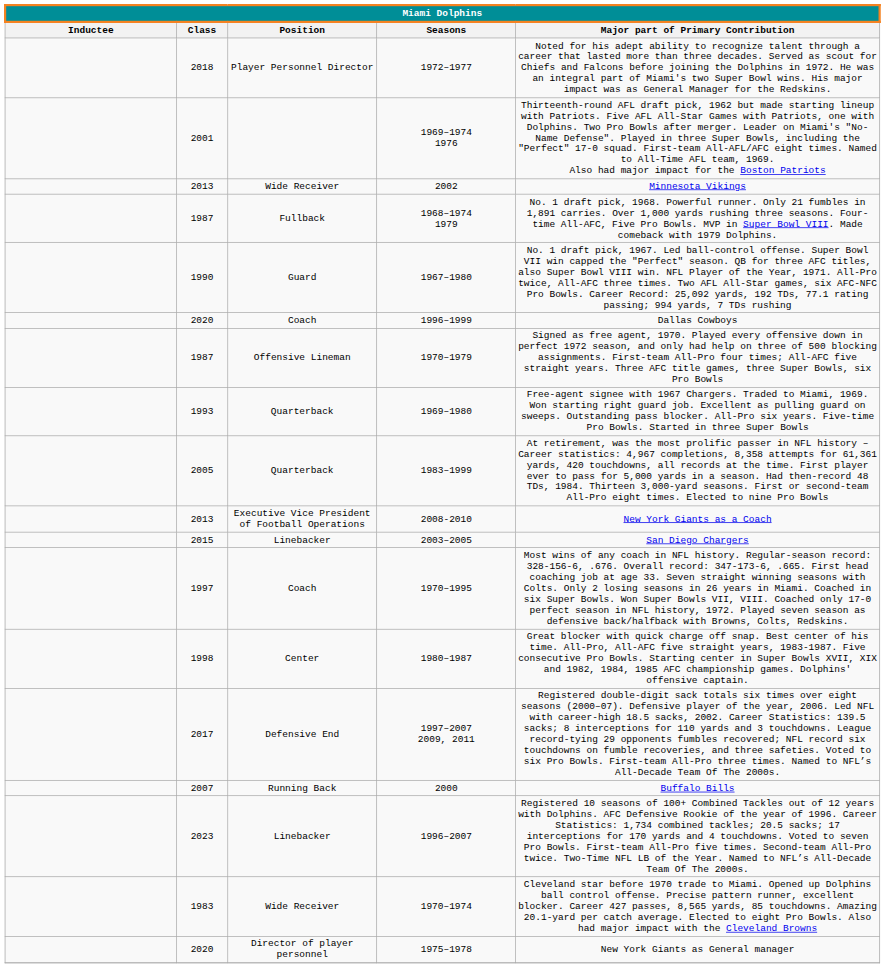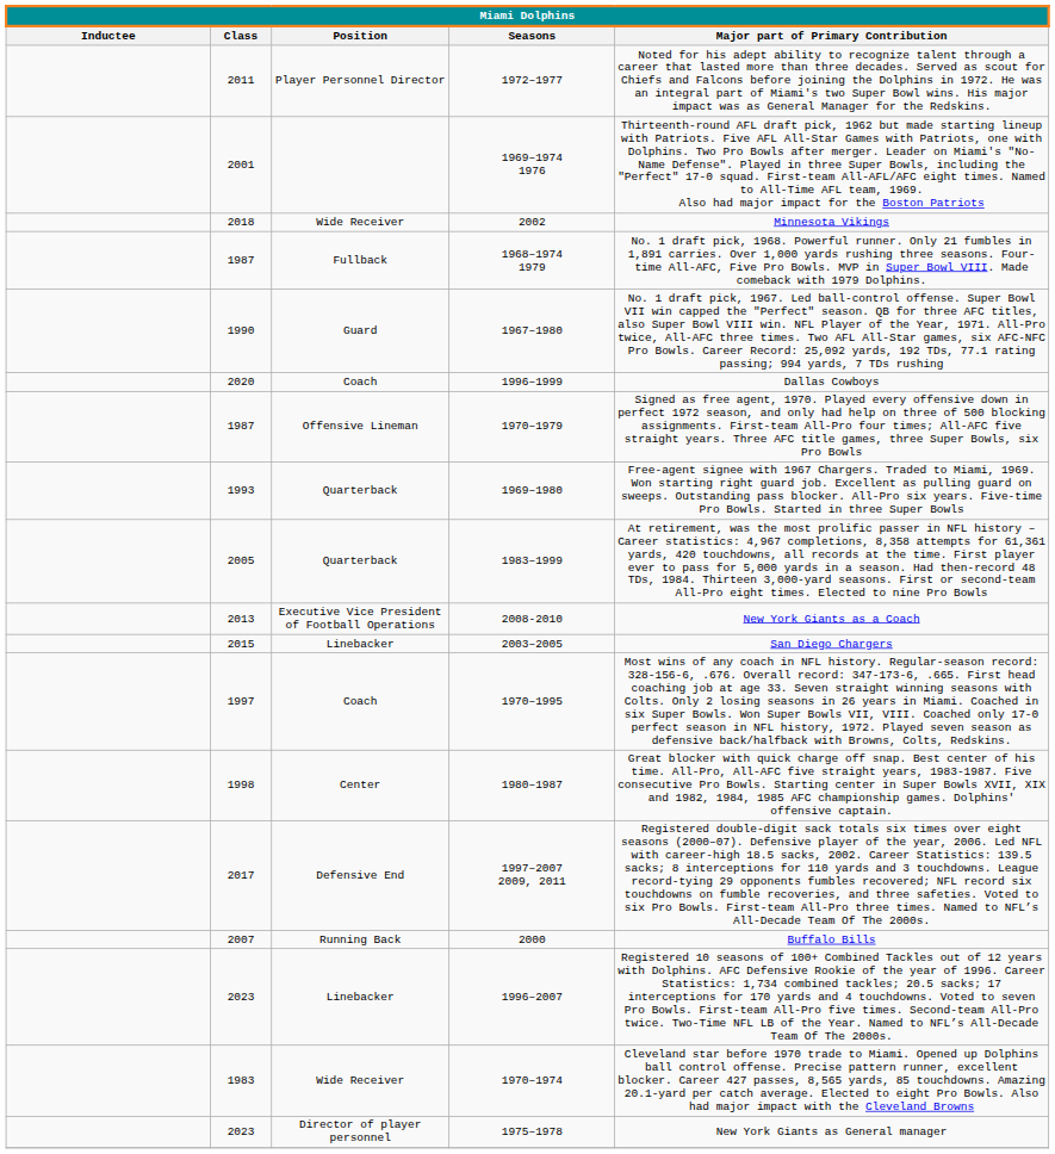1972–1977 | Class: 2018 -> 2011
2002 | Class: 2013 -> 2018
1975–1978 | Class: 2020 -> 2023
